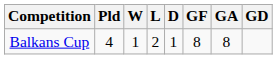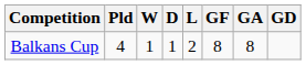columns swapped: D <-> L
